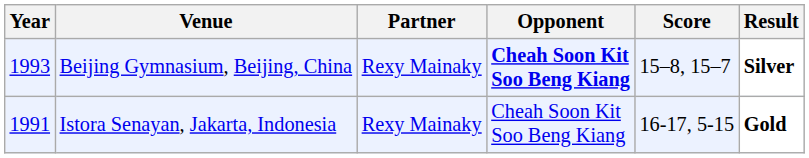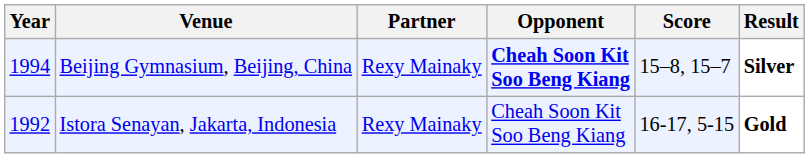Beijing Gymnasium, Beijing, China | Year: 1993 -> 1994
Istora Senayan, Jakarta, Indonesia | Year: 1991 -> 1992
